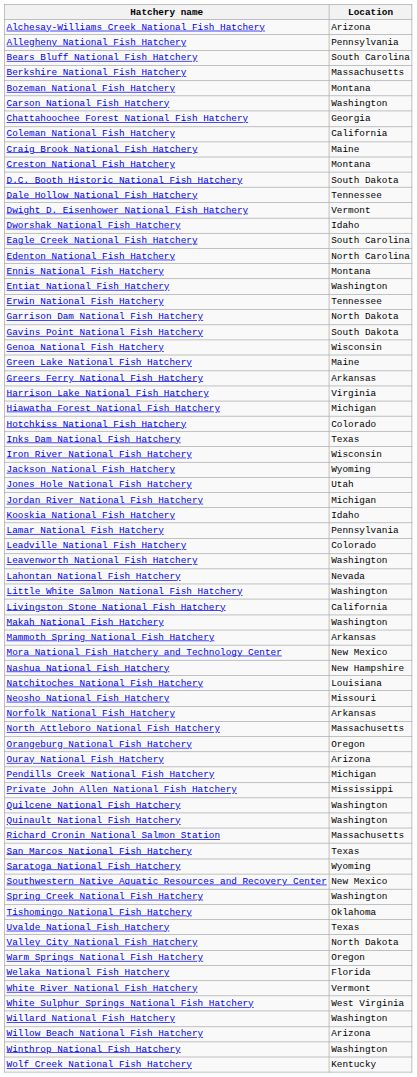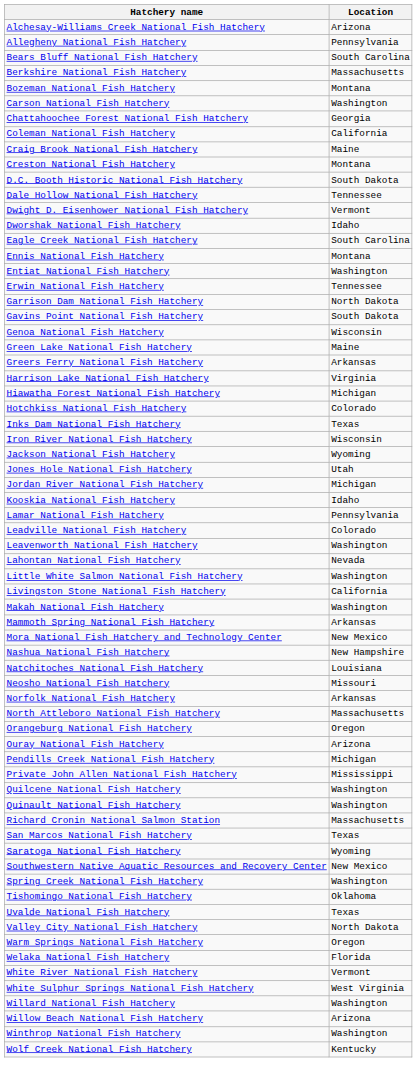- row: Edenton National Fish Hatchery | North Carolina
